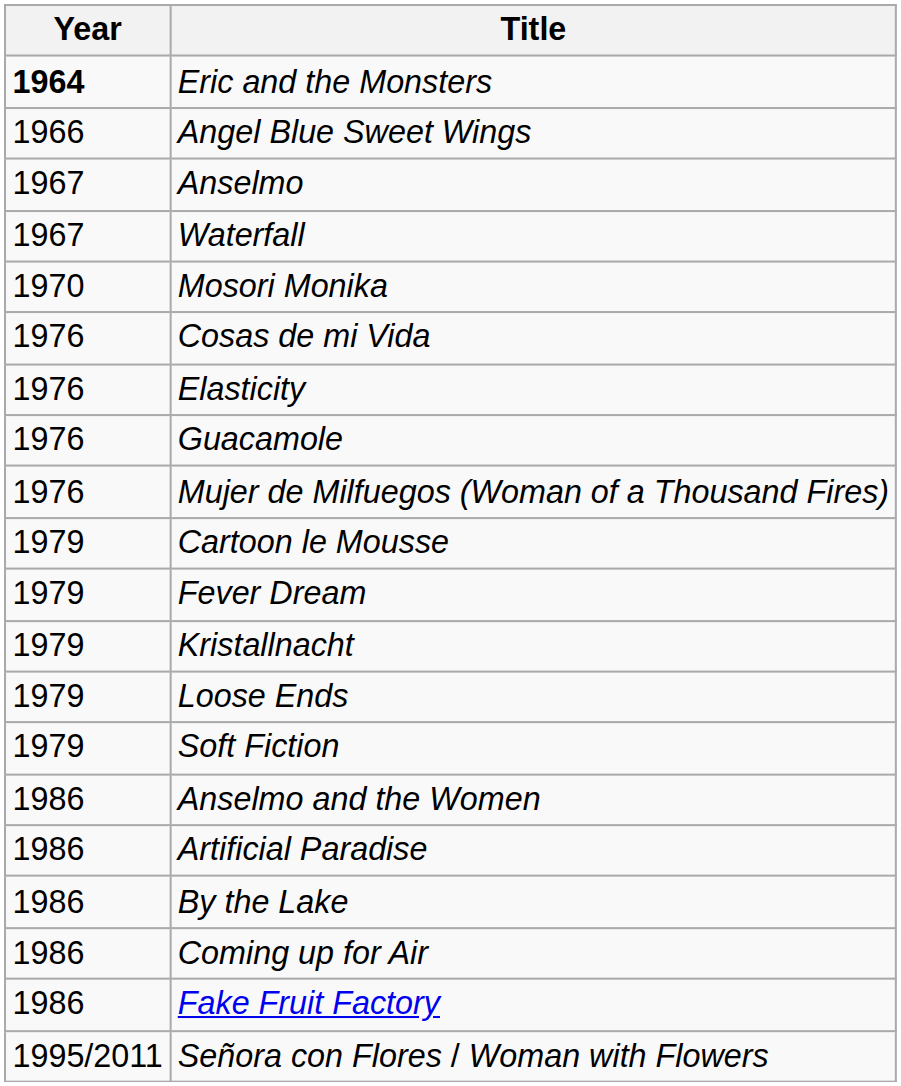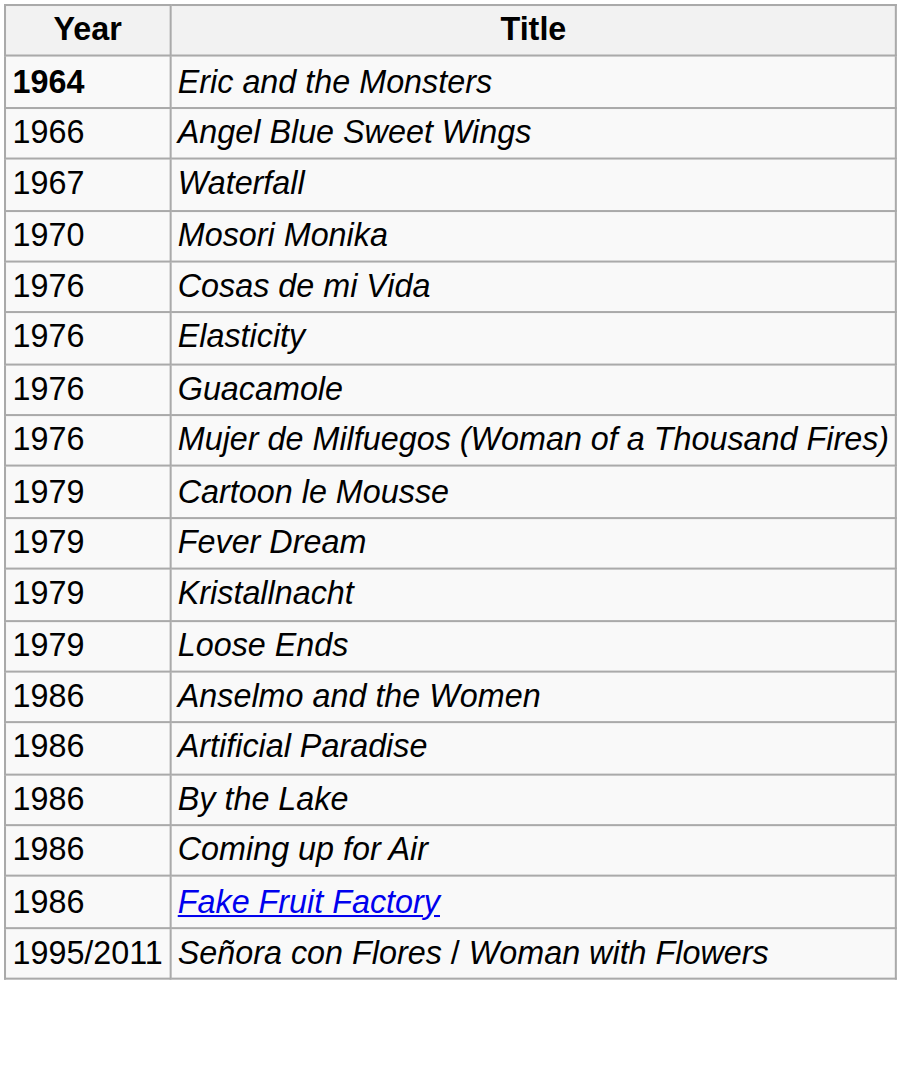- row: 1967 | Anselmo
- row: 1979 | Soft Fiction
